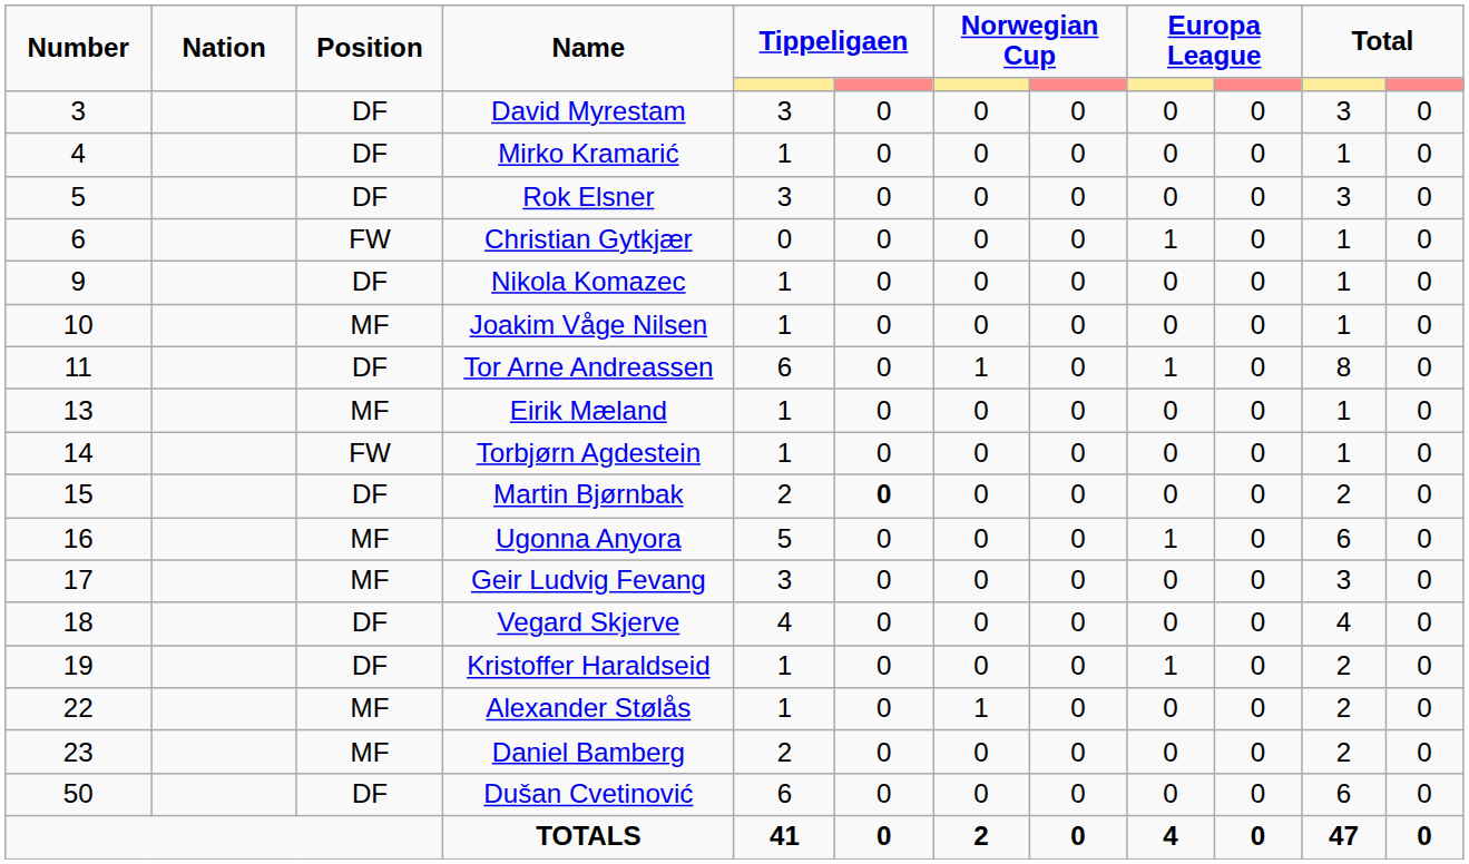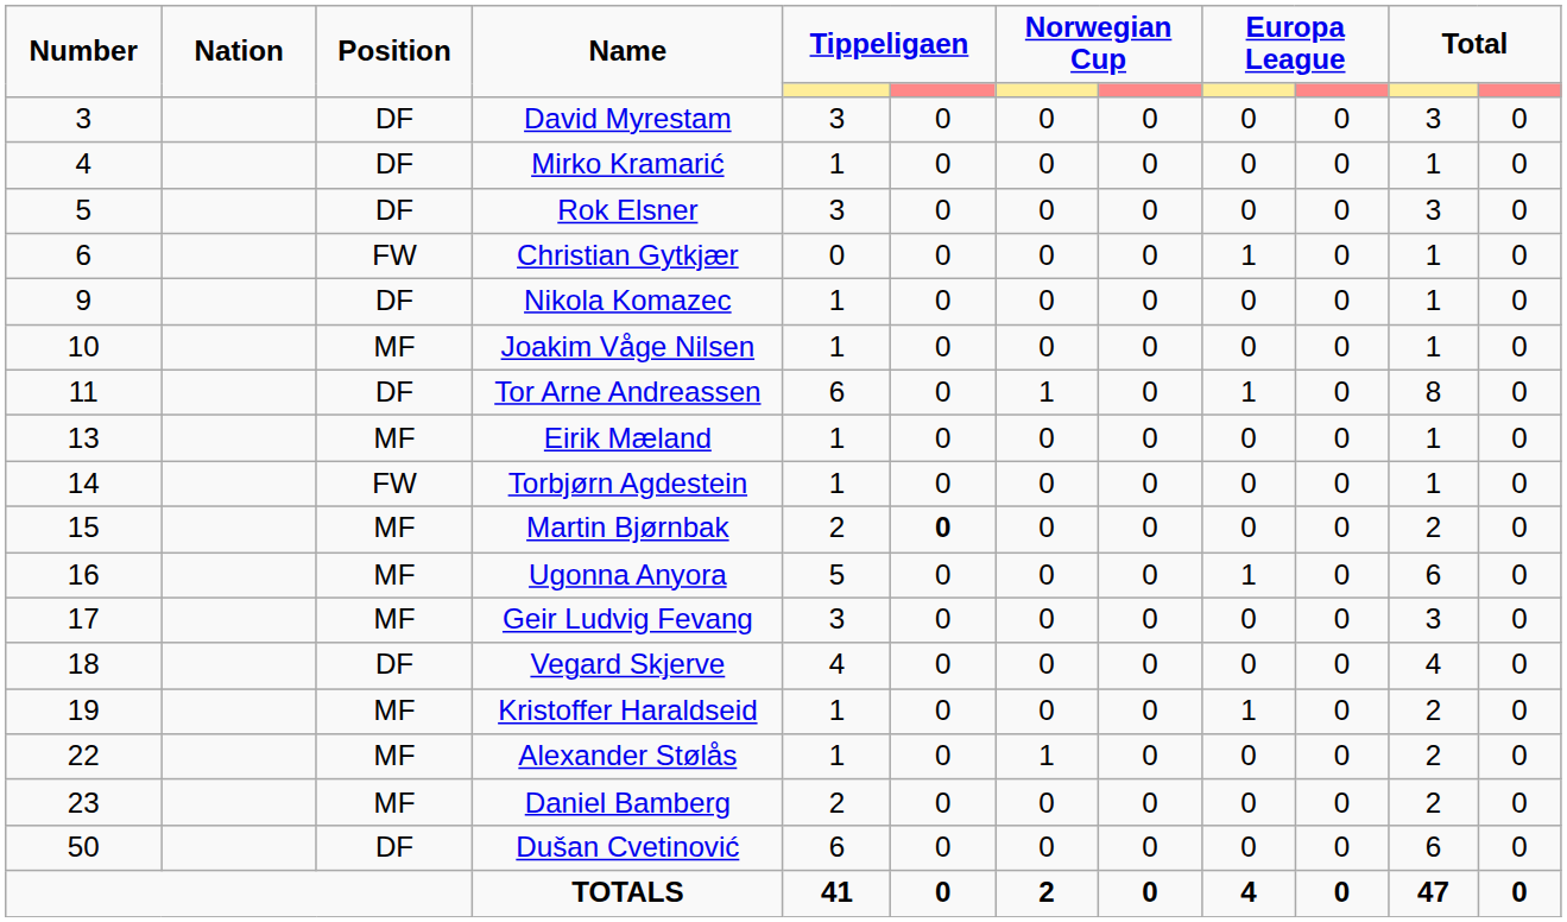Martin Bjørnbak | Position: DF -> MF
Kristoffer Haraldseid | Position: DF -> MF
